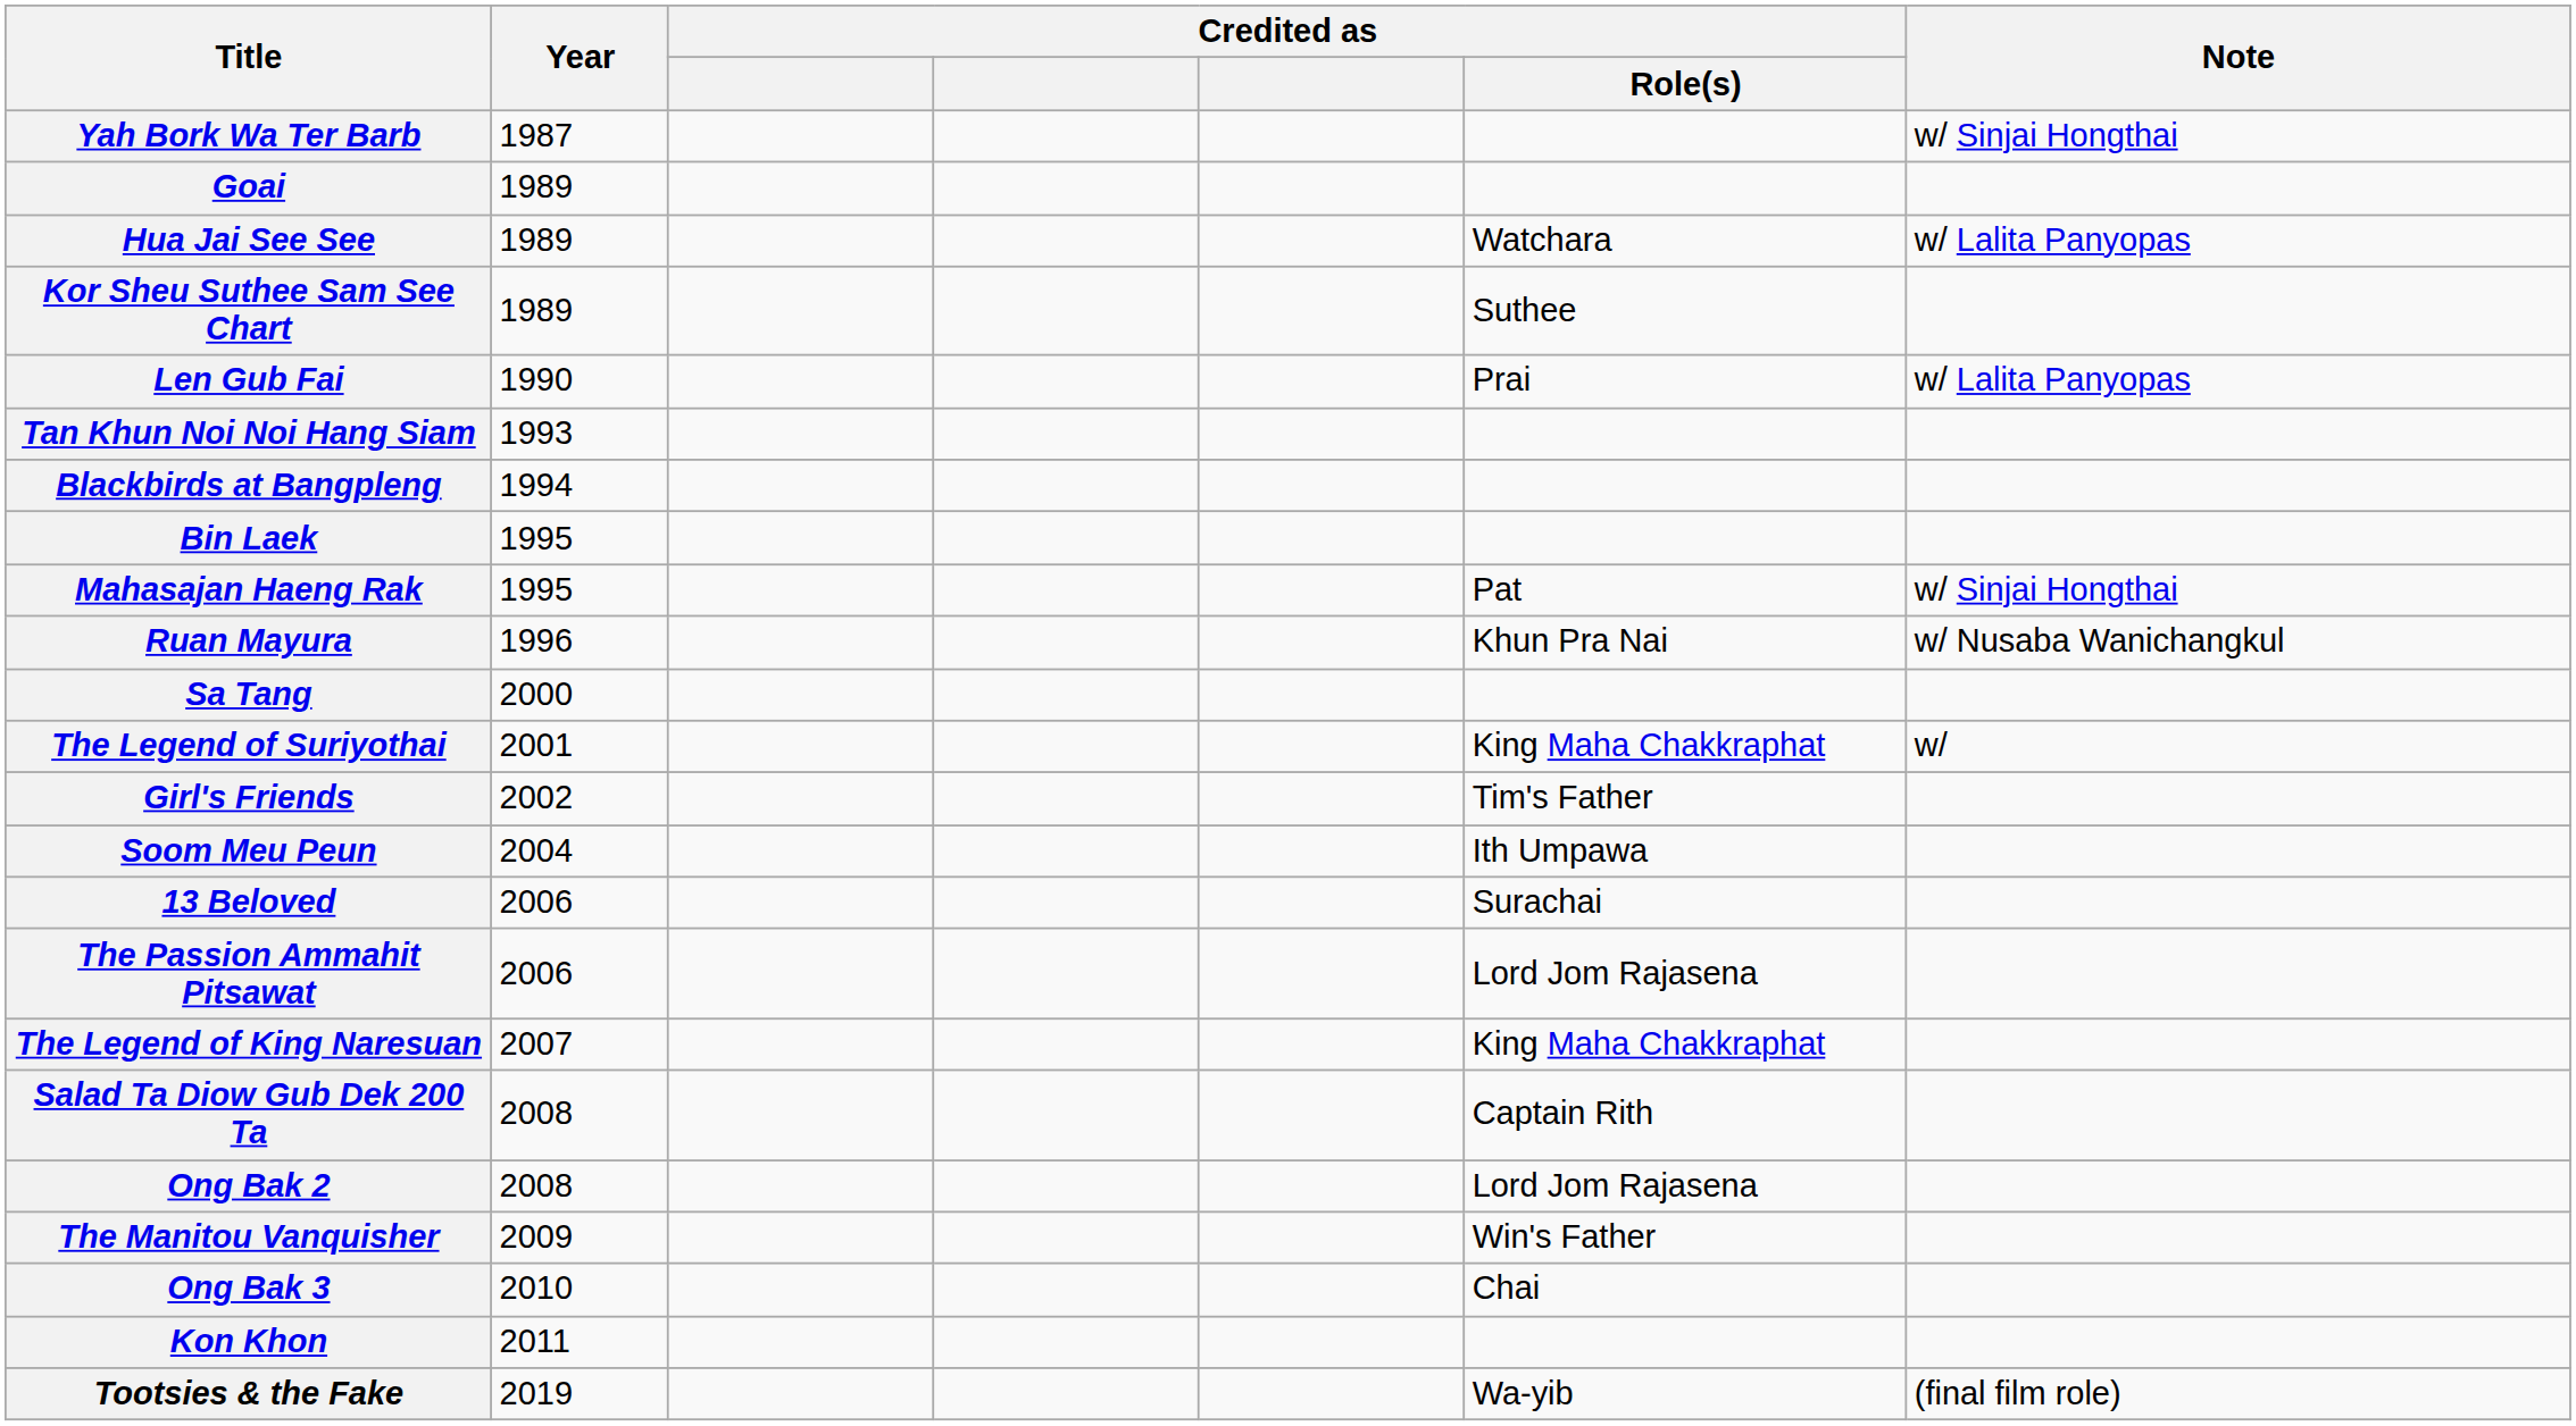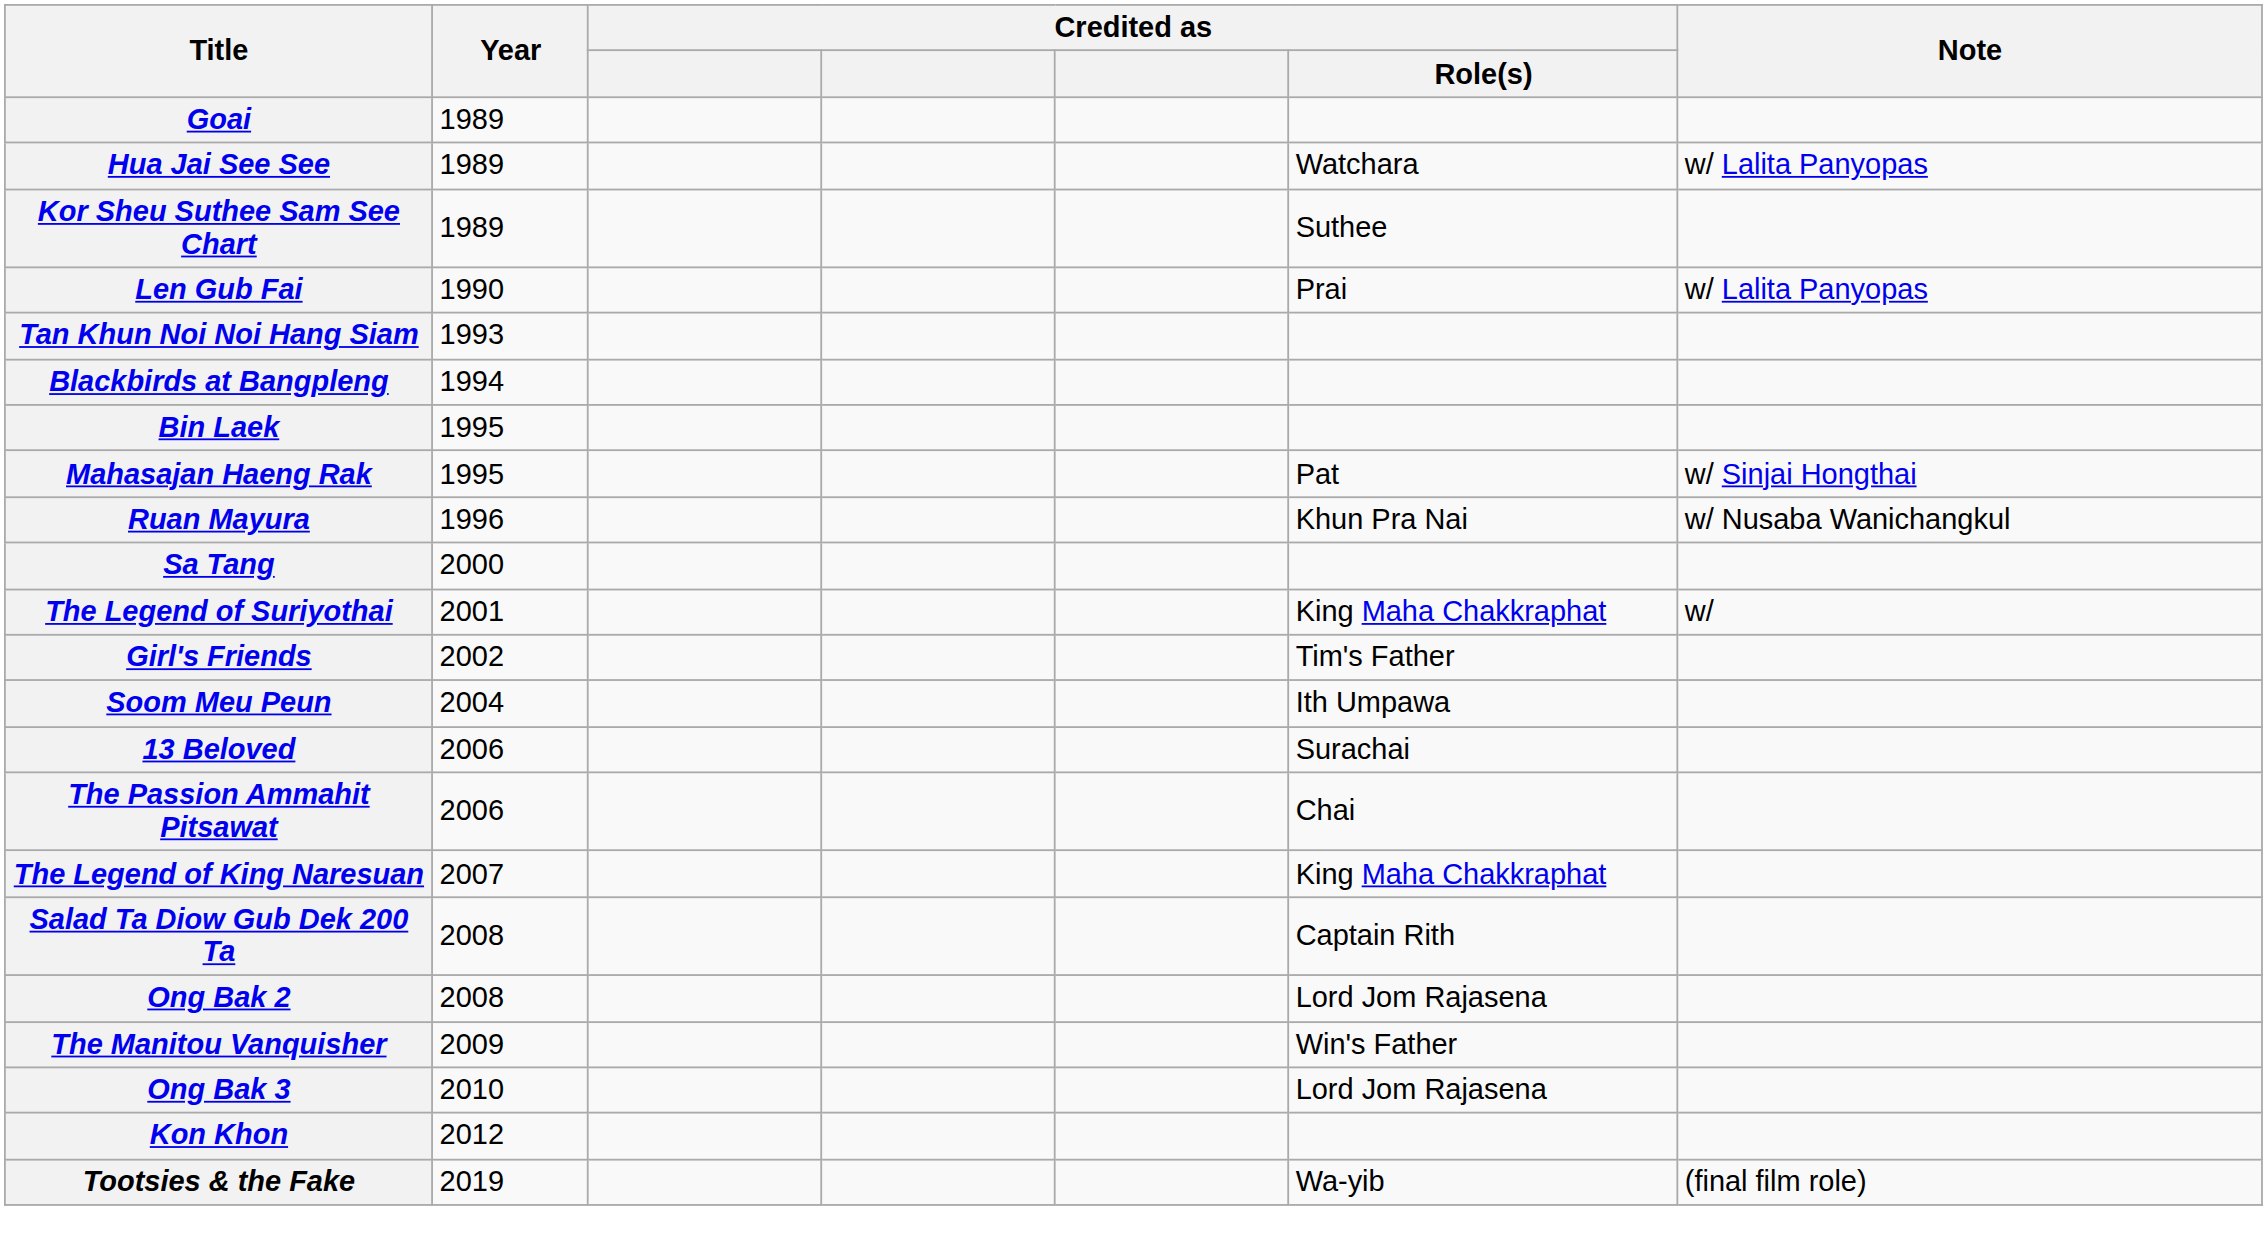- row: Yah Bork Wa Ter Barb | 1987 | w/ Sinjai Hongthai
The Passion Ammahit Pitsawat | Credited as / Role(s): Lord Jom Rajasena -> Chai
Ong Bak 3 | Credited as / Role(s): Chai -> Lord Jom Rajasena
Kon Khon | Year: 2011 -> 2012
